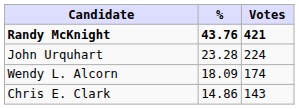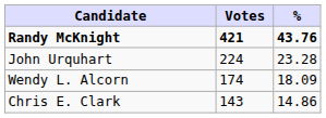columns swapped: Votes <-> %
